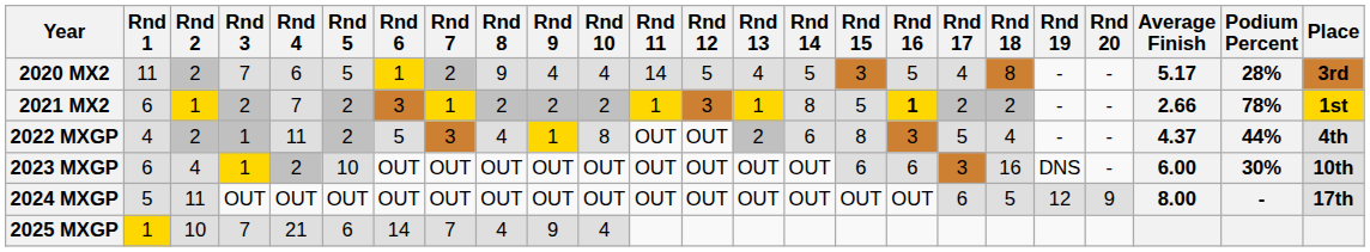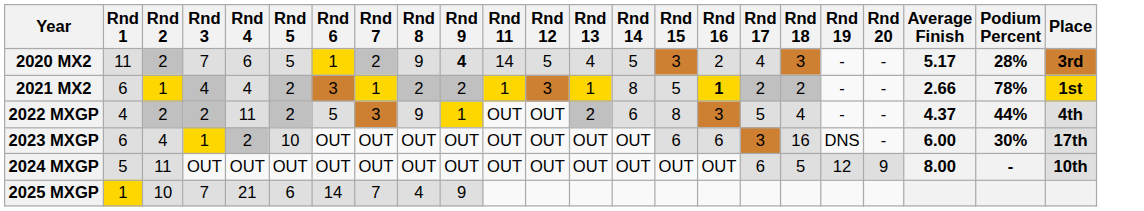- column: Rnd 10 | 4 | 2 | 8 | OUT | OUT | 4
2020 MX2 | Rnd 9: normal -> bold
2020 MX2 | Rnd 16: 5 -> 2
2020 MX2 | Rnd 18: 8 -> 3
2021 MX2 | Rnd 3: 2 -> 4
2021 MX2 | Rnd 4: 7 -> 4
2022 MXGP | Rnd 3: 1 -> 2
2022 MXGP | Rnd 8: 4 -> 9
2023 MXGP | Place: 10th -> 17th
2024 MXGP | Place: 17th -> 10th
